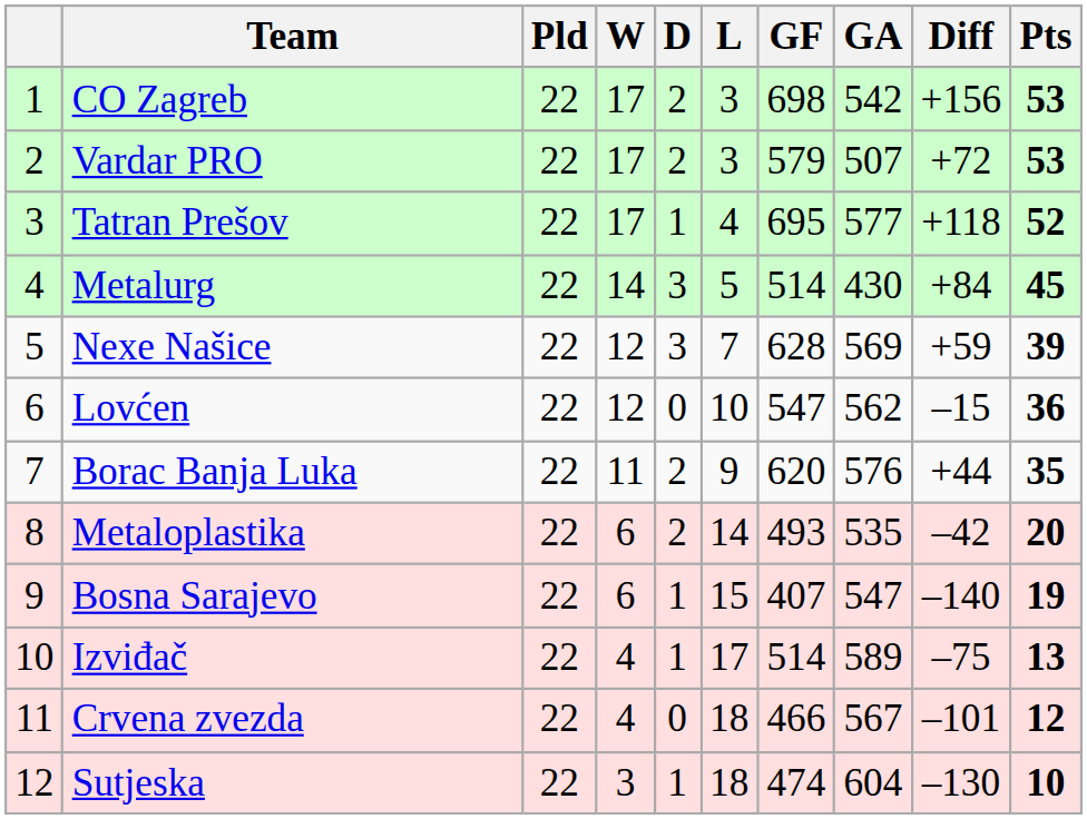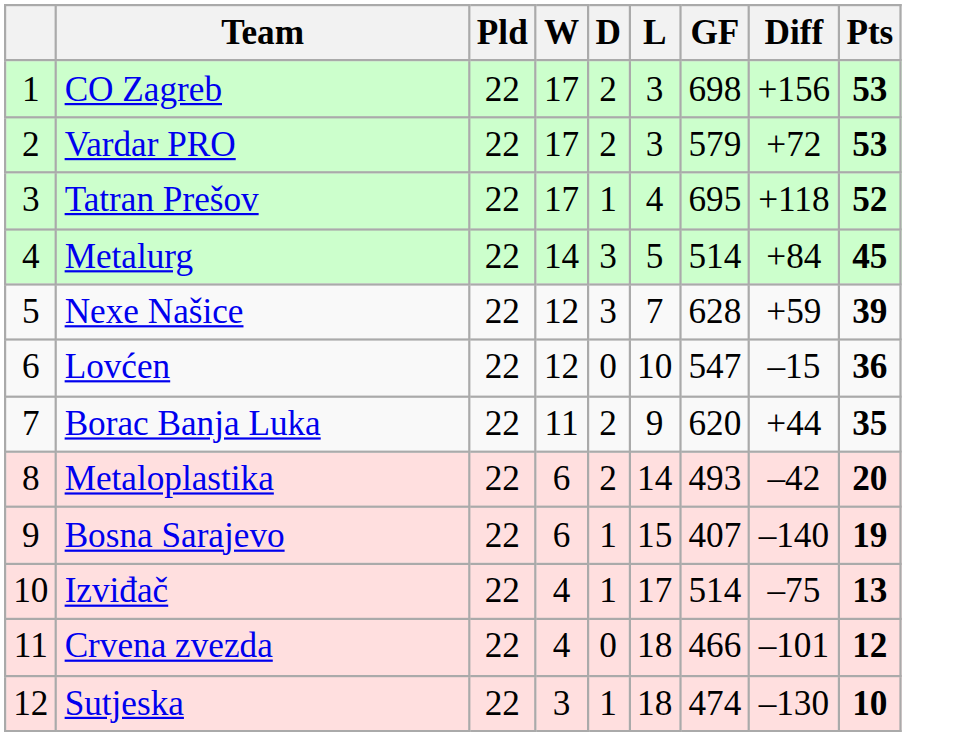- column: GA | 542 | 507 | 577 | 430 | 569 | 562 | 576 | 535 | 547 | 589 | 567 | 604
